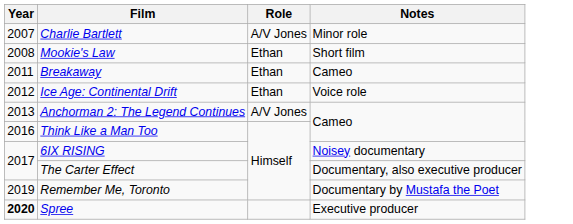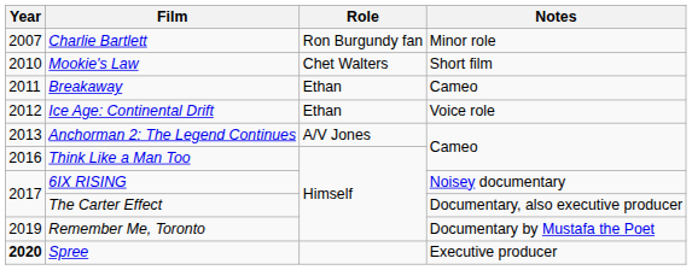Charlie Bartlett | Role: A/V Jones -> Ron Burgundy fan
Mookie's Law | Year: 2008 -> 2010
Mookie's Law | Role: Ethan -> Chet Walters
